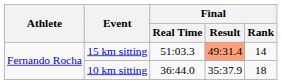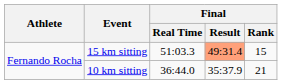15 km sitting | Final / Rank: 14 -> 15
10 km sitting | Final / Rank: 18 -> 21
